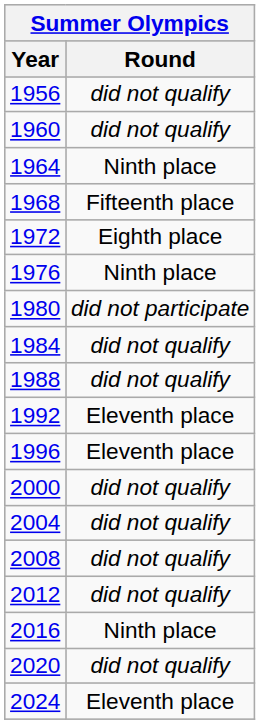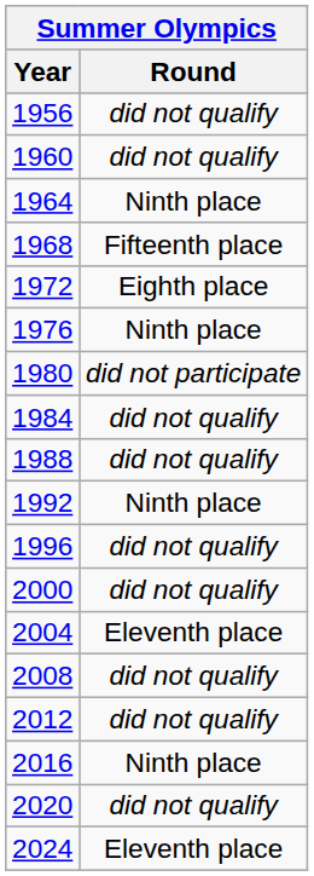1992 | Round: Eleventh place -> Ninth place
1996 | Round: Eleventh place -> did not qualify
2004 | Round: did not qualify -> Eleventh place
